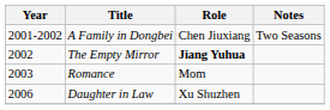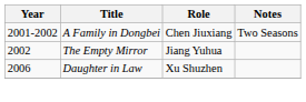The Empty Mirror | Role: bold -> normal
- row: 2003 | Romance | Mom
